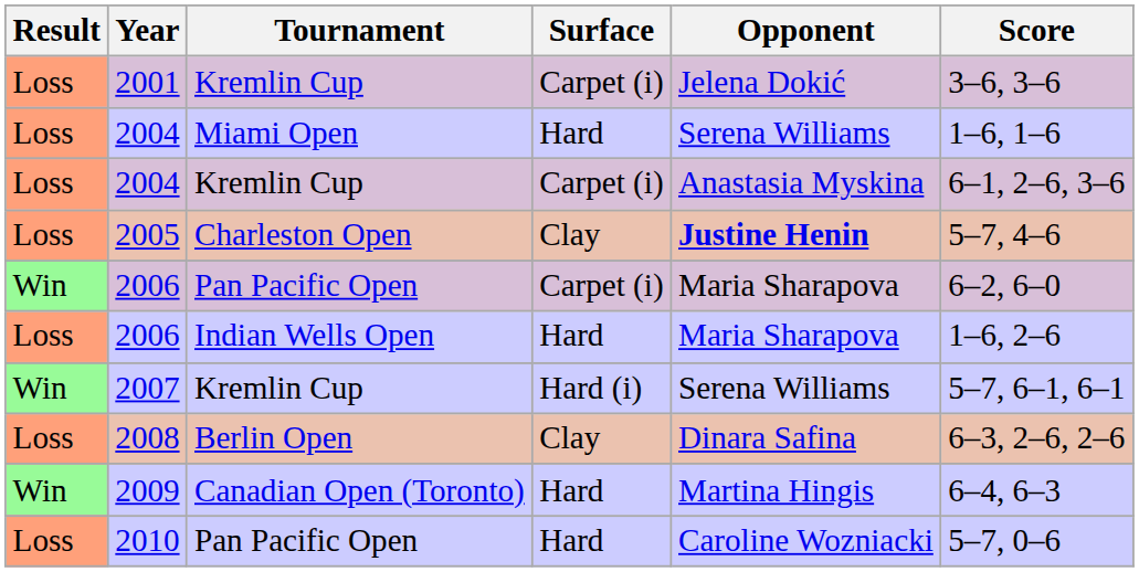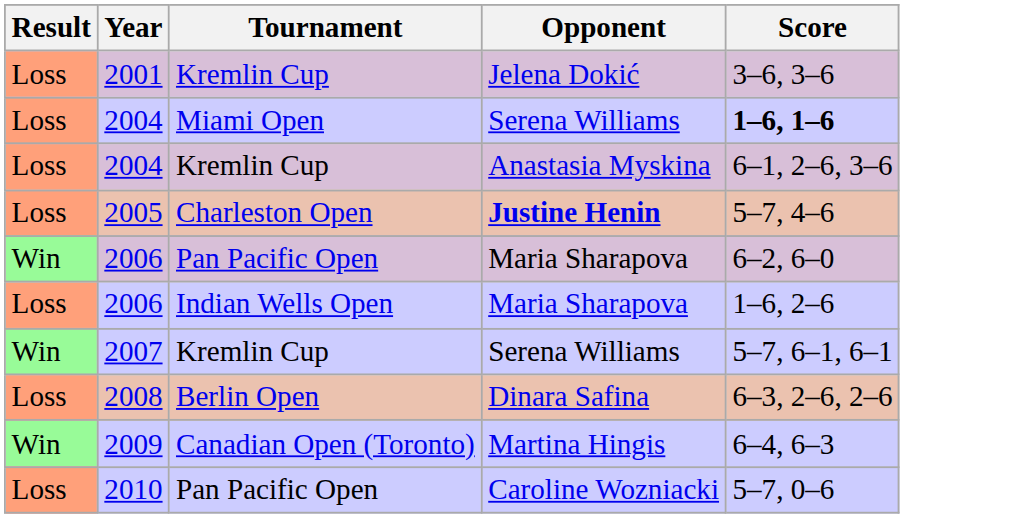- column: Surface | Carpet (i) | Hard | Carpet (i) | Clay | Carpet (i) | Hard | Hard (i) | Clay | Hard | Hard
2004 / Miami Open | Score: normal -> bold
